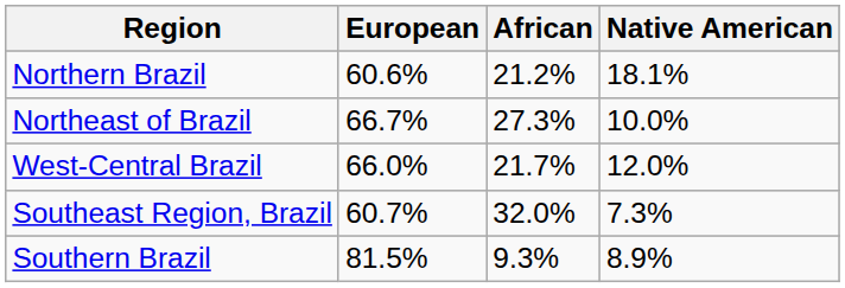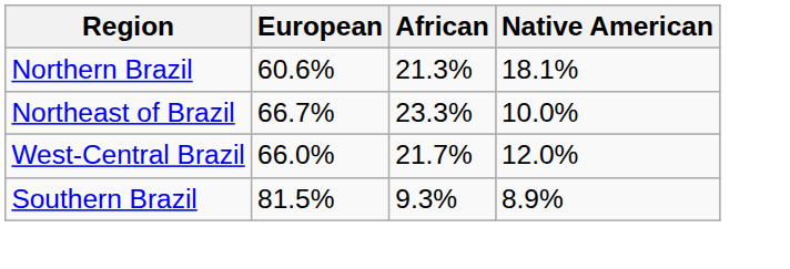Northern Brazil | African: 21.2% -> 21.3%
Northeast of Brazil | African: 27.3% -> 23.3%
- row: Southeast Region, Brazil | 60.7% | 32.0% | 7.3%
